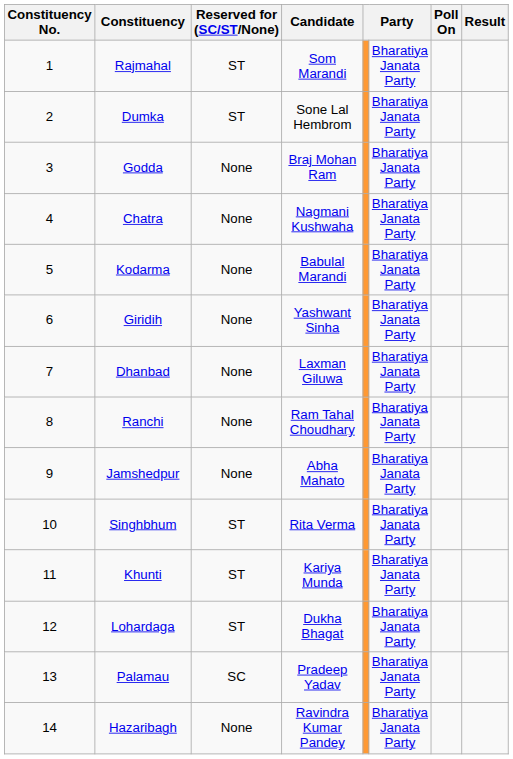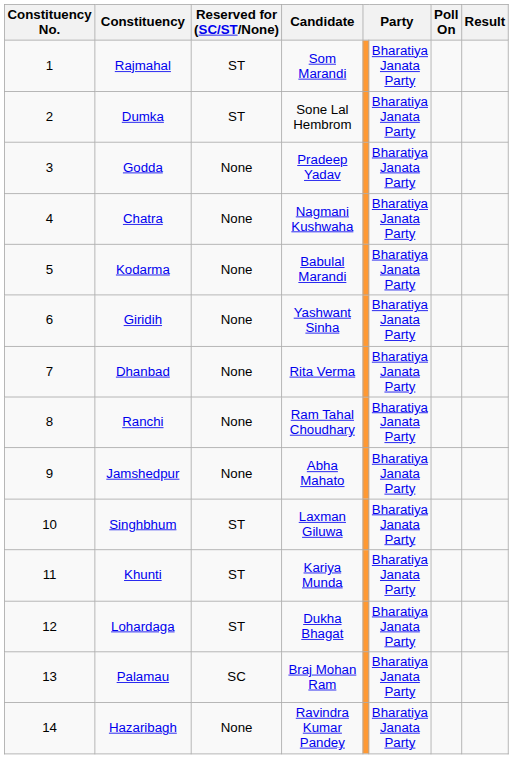Godda | Candidate: Braj Mohan Ram -> Pradeep Yadav
Dhanbad | Candidate: Laxman Giluwa -> Rita Verma
Singhbhum | Candidate: Rita Verma -> Laxman Giluwa
Palamau | Candidate: Pradeep Yadav -> Braj Mohan Ram
